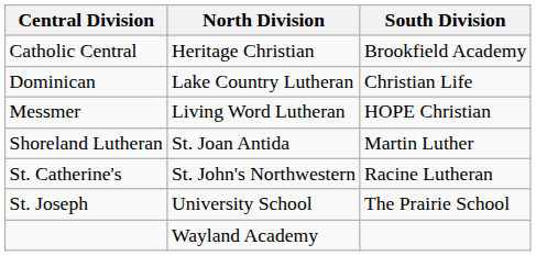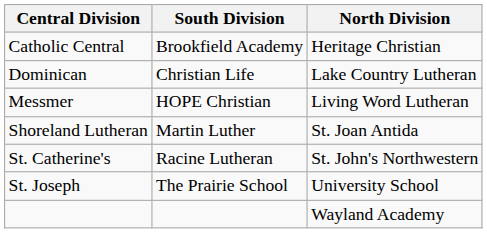columns swapped: North Division <-> South Division
